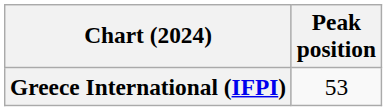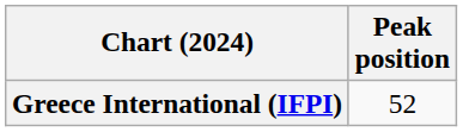Greece International (IFPI) | Peak position: 53 -> 52
